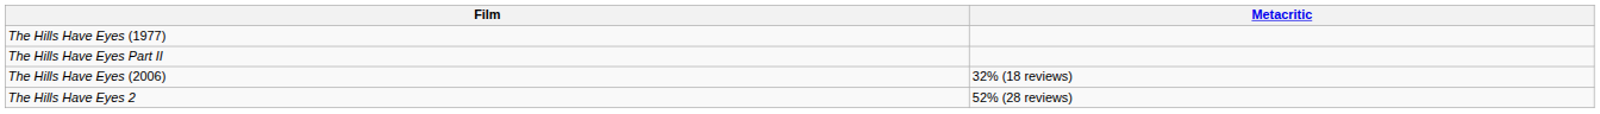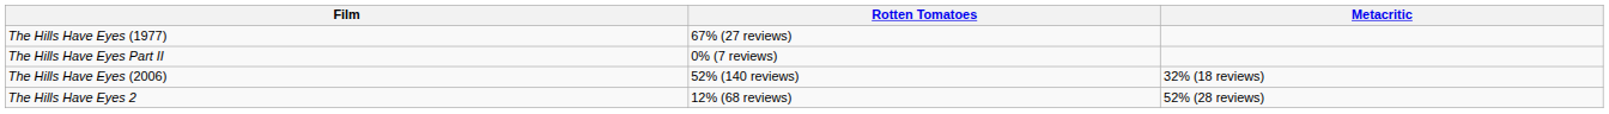+ column: Rotten Tomatoes | 67% (27 reviews) | 0% (7 reviews) | 52% (140 reviews) | 12% (68 reviews)
